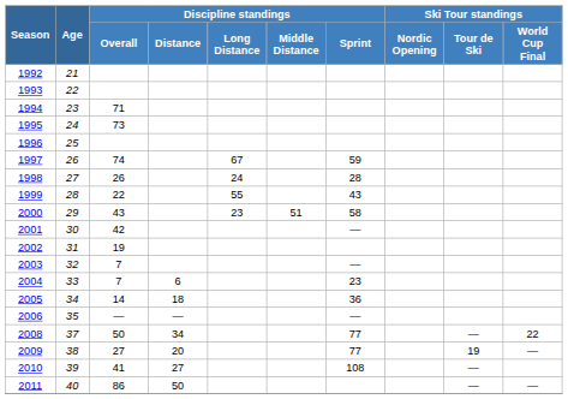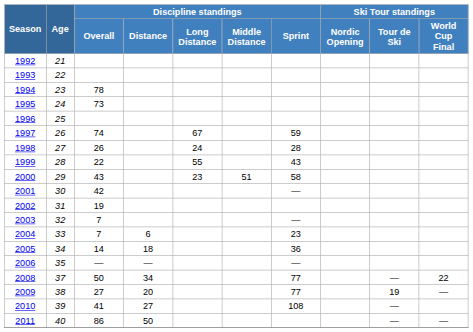1994 | Discipline standings / Overall: 71 -> 78
